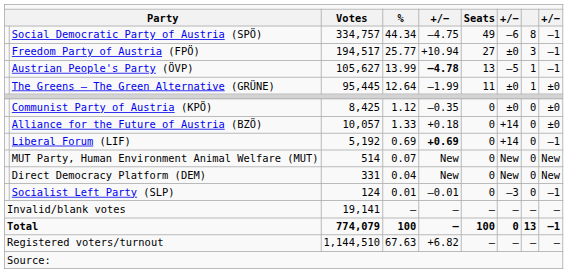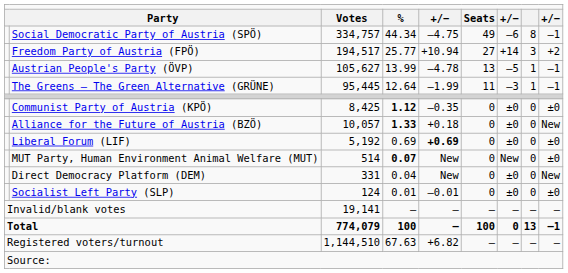Freedom Party of Austria (FPÖ) | column 7: ±0 -> +14
Freedom Party of Austria (FPÖ) | column 9: –1 -> +2
Austrian People's Party (ÖVP) | column 5: bold -> normal
The Greens – The Green Alternative (GRÜNE) | column 7: ±0 -> –3
The Greens – The Green Alternative (GRÜNE) | column 9: ±0 -> –1
Communist Party of Austria (KPÖ) | column 4: normal -> bold
Alliance for the Future of Austria (BZÖ) | column 4: normal -> bold
Alliance for the Future of Austria (BZÖ) | column 7: +14 -> ±0
Alliance for the Future of Austria (BZÖ) | column 9: ±0 -> New
Liberal Forum (LIF) | column 7: +14 -> ±0
Liberal Forum (LIF) | column 9: –1 -> ±0
MUT Party, Human Environment Animal Welfare (MUT) | column 4: normal -> bold
MUT Party, Human Environment Animal Welfare (MUT) | column 9: New -> ±0
Direct Democracy Platform (DEM) | column 7: New -> ±0
Socialist Left Party (SLP) | column 7: –3 -> ±0
Socialist Left Party (SLP) | column 9: –1 -> ±0
